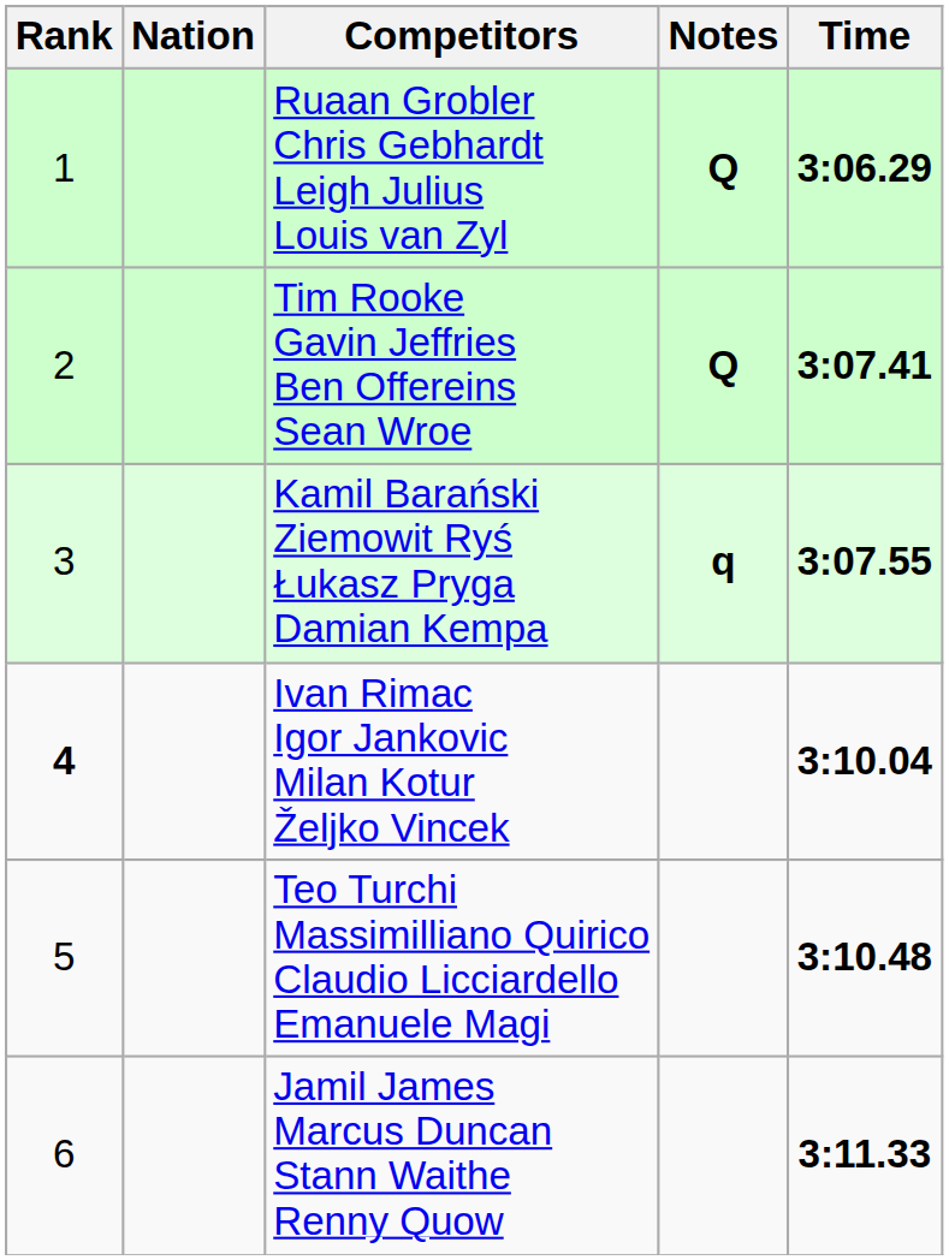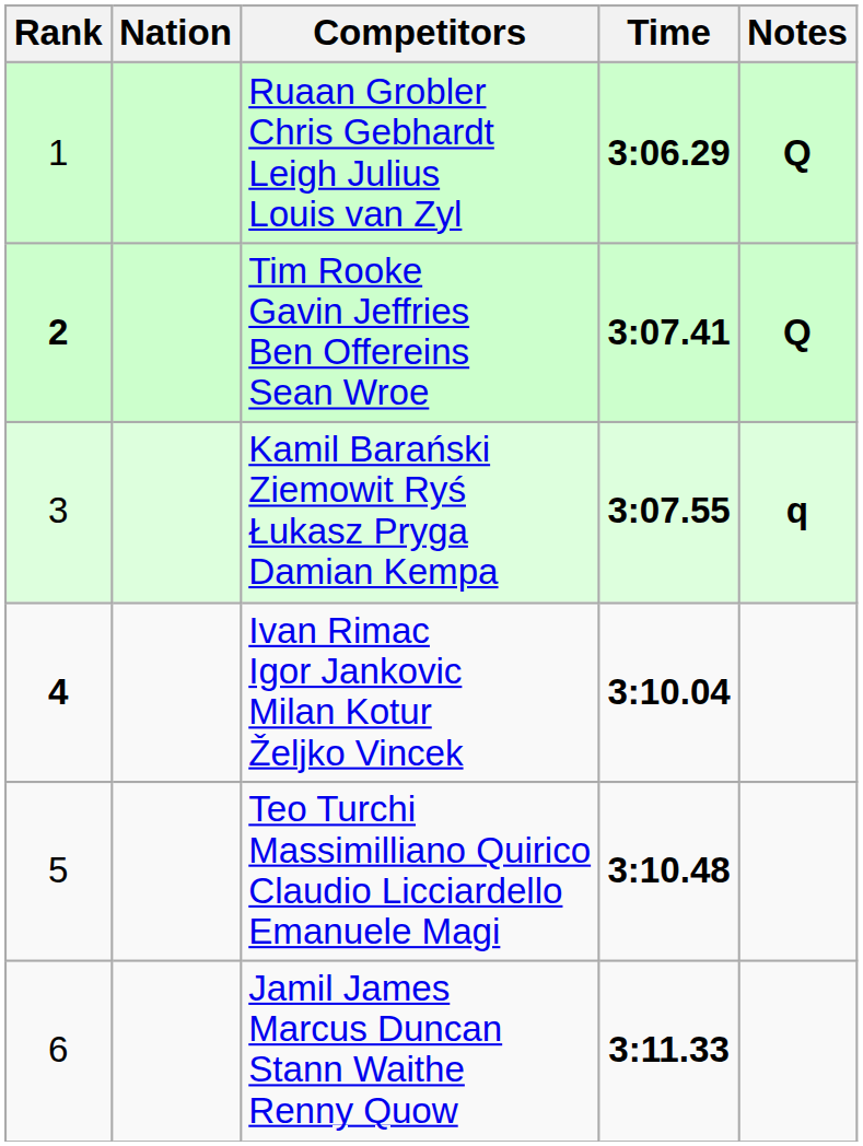columns swapped: Time <-> Notes
Tim Rooke Gavin Jeffries Ben Offereins Sean Wroe | Rank: normal -> bold
